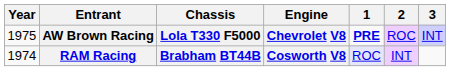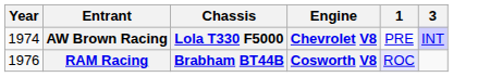- column: 2 | ROC | INT
AW Brown Racing | Year: 1975 -> 1974
AW Brown Racing | 1: bold -> normal
RAM Racing | Year: 1974 -> 1976
